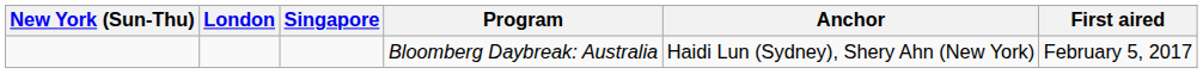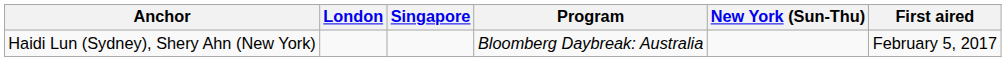columns swapped: New York (Sun-Thu) <-> Anchor
